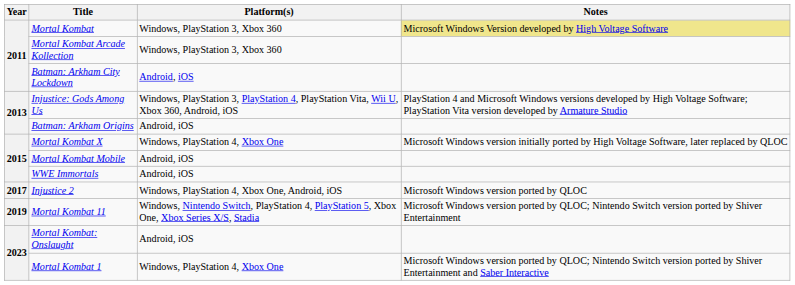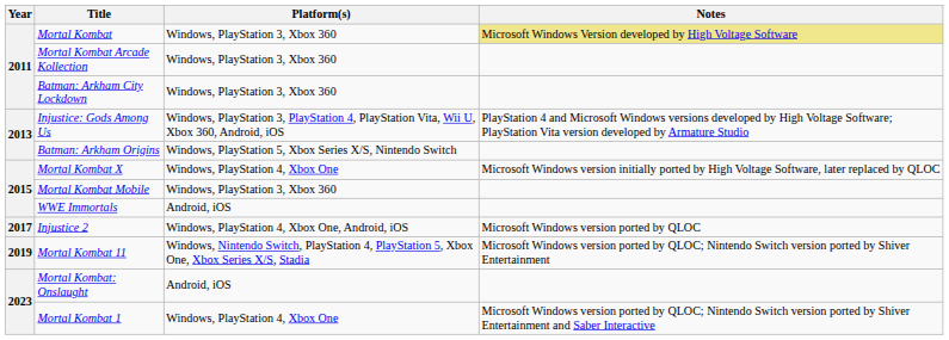Batman: Arkham City Lockdown | Platform(s): Android, iOS -> Windows, PlayStation 3, Xbox 360
Batman: Arkham Origins | Platform(s): Android, iOS -> Windows, PlayStation 5, Xbox Series X/S, Nintendo Switch
Mortal Kombat Mobile | Platform(s): Android, iOS -> Windows, PlayStation 3, Xbox 360
